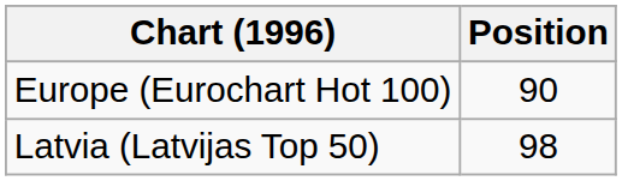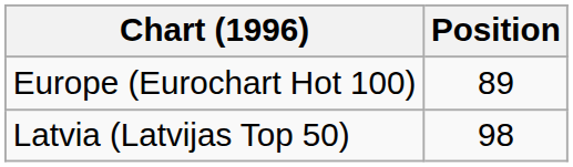Europe (Eurochart Hot 100) | Position: 90 -> 89
